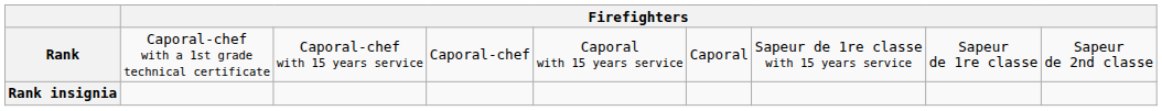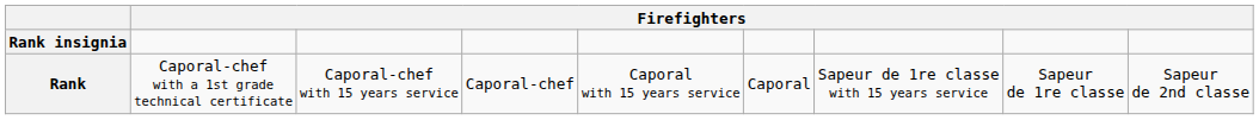rows swapped: Rank <-> Rank insignia
